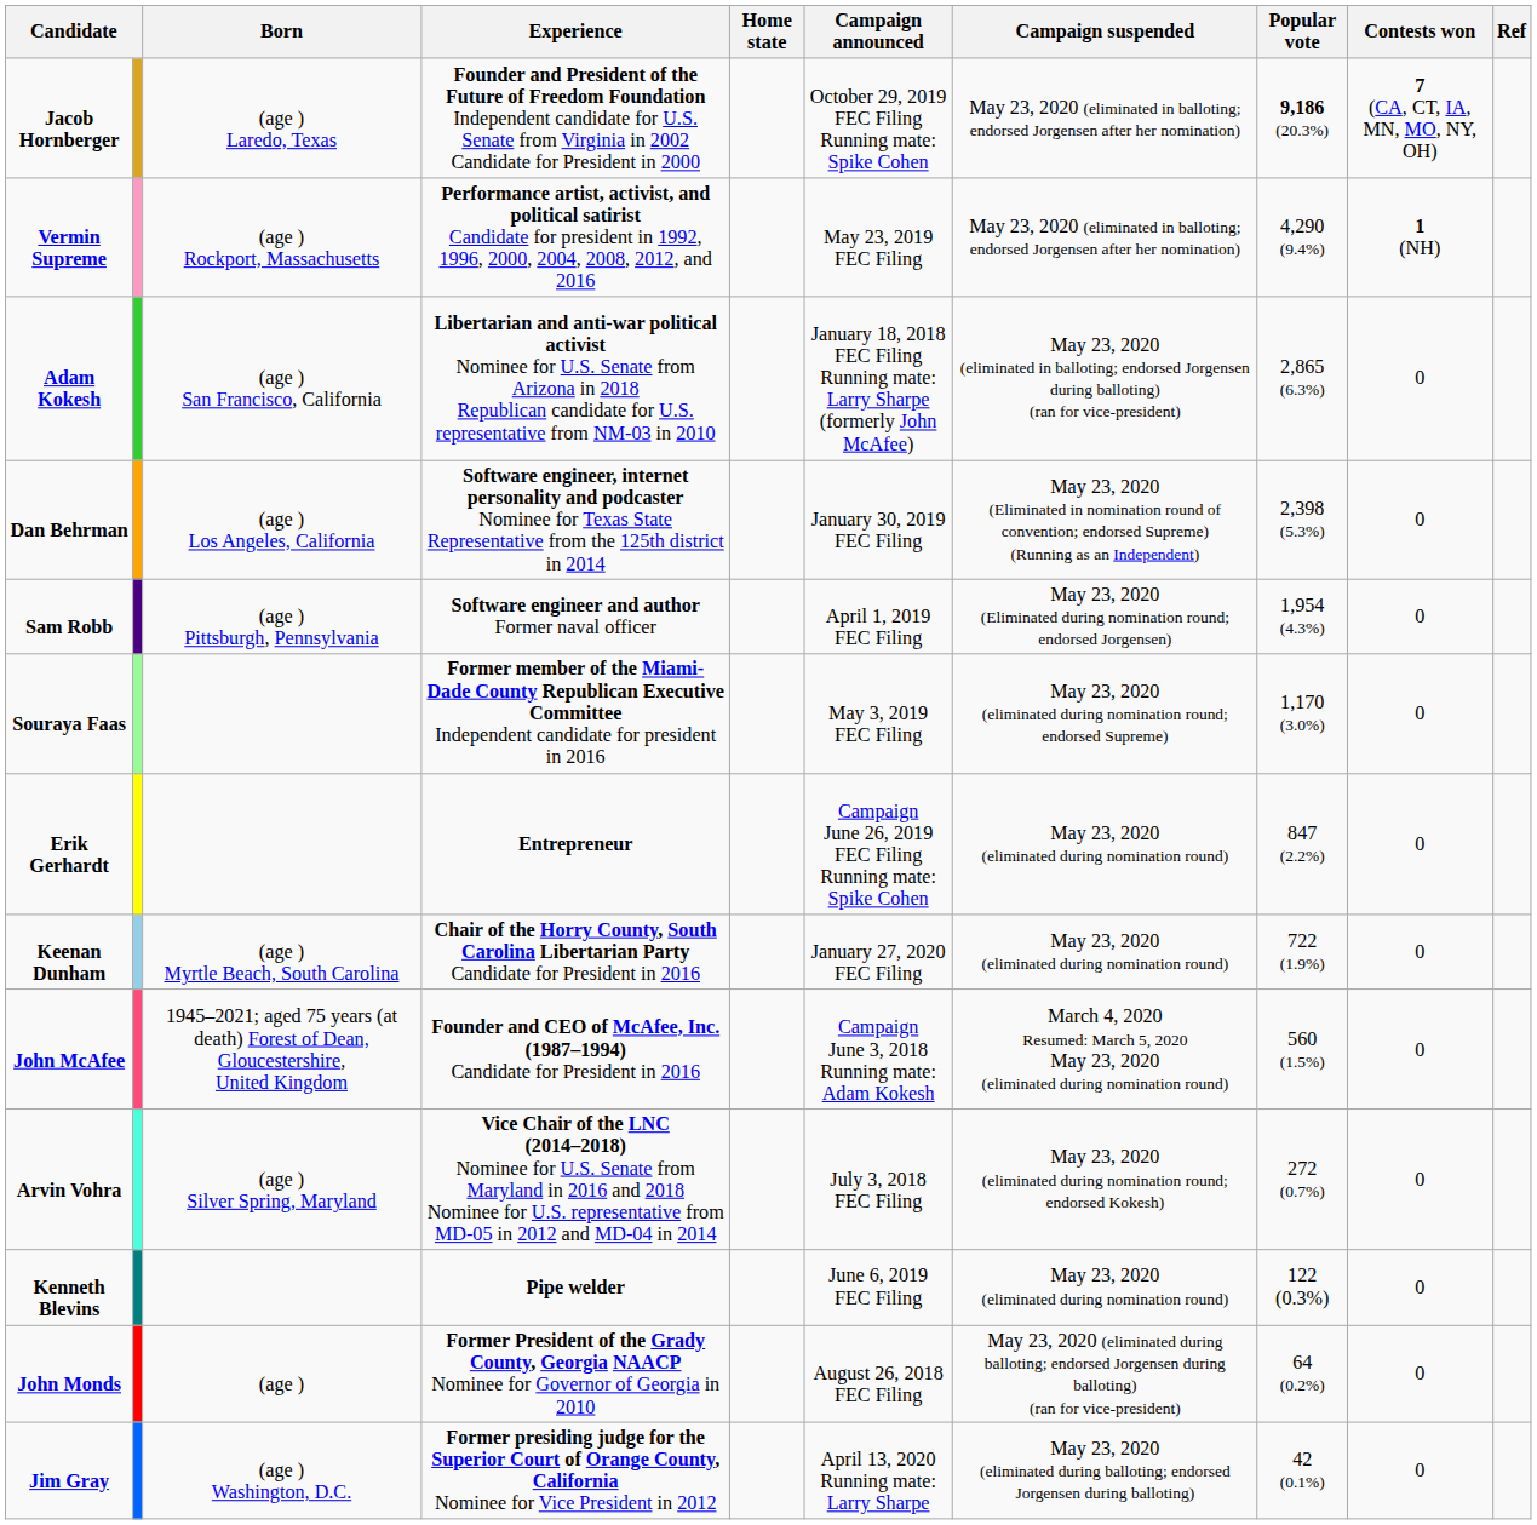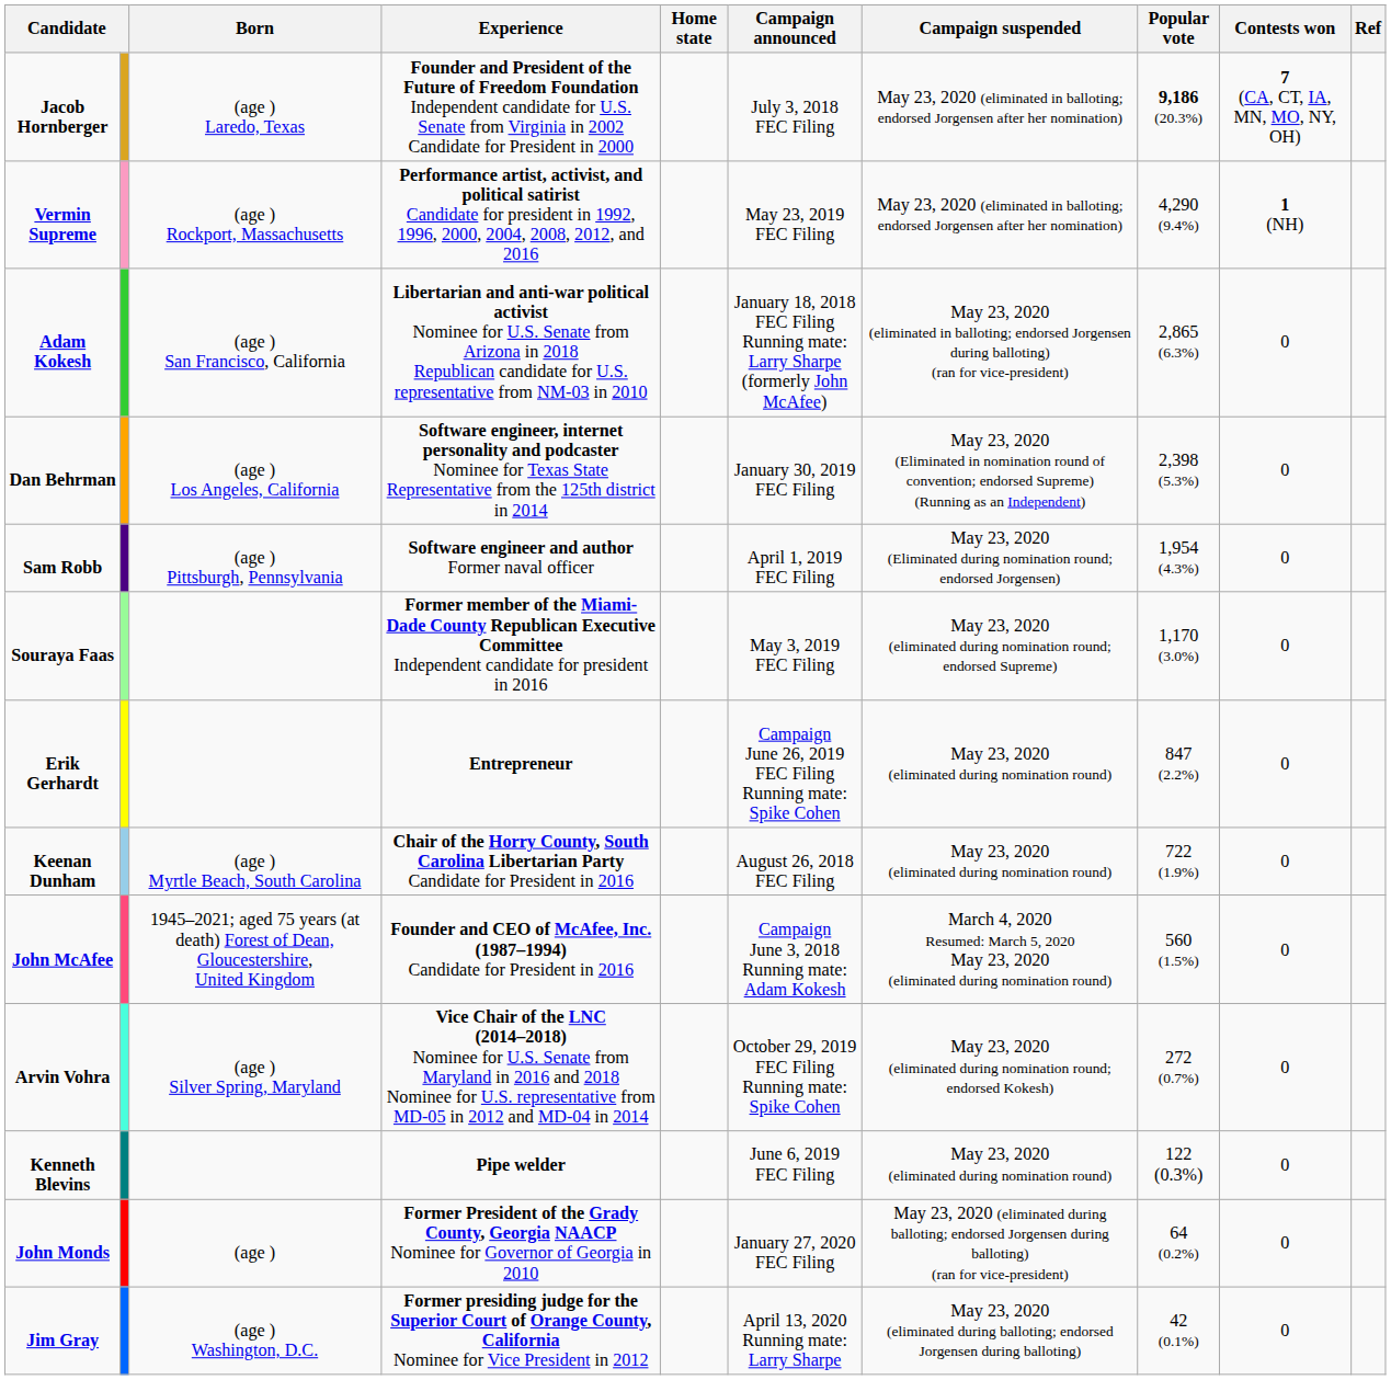Jacob Hornberger | Campaign announced: October 29, 2019 FEC Filing Running mate: Spike Cohen -> July 3, 2018 FEC Filing
Keenan Dunham | Campaign announced: January 27, 2020 FEC Filing -> August 26, 2018 FEC Filing
Arvin Vohra | Campaign announced: July 3, 2018 FEC Filing -> October 29, 2019 FEC Filing Running mate: Spike Cohen
John Monds | Campaign announced: August 26, 2018 FEC Filing -> January 27, 2020 FEC Filing
